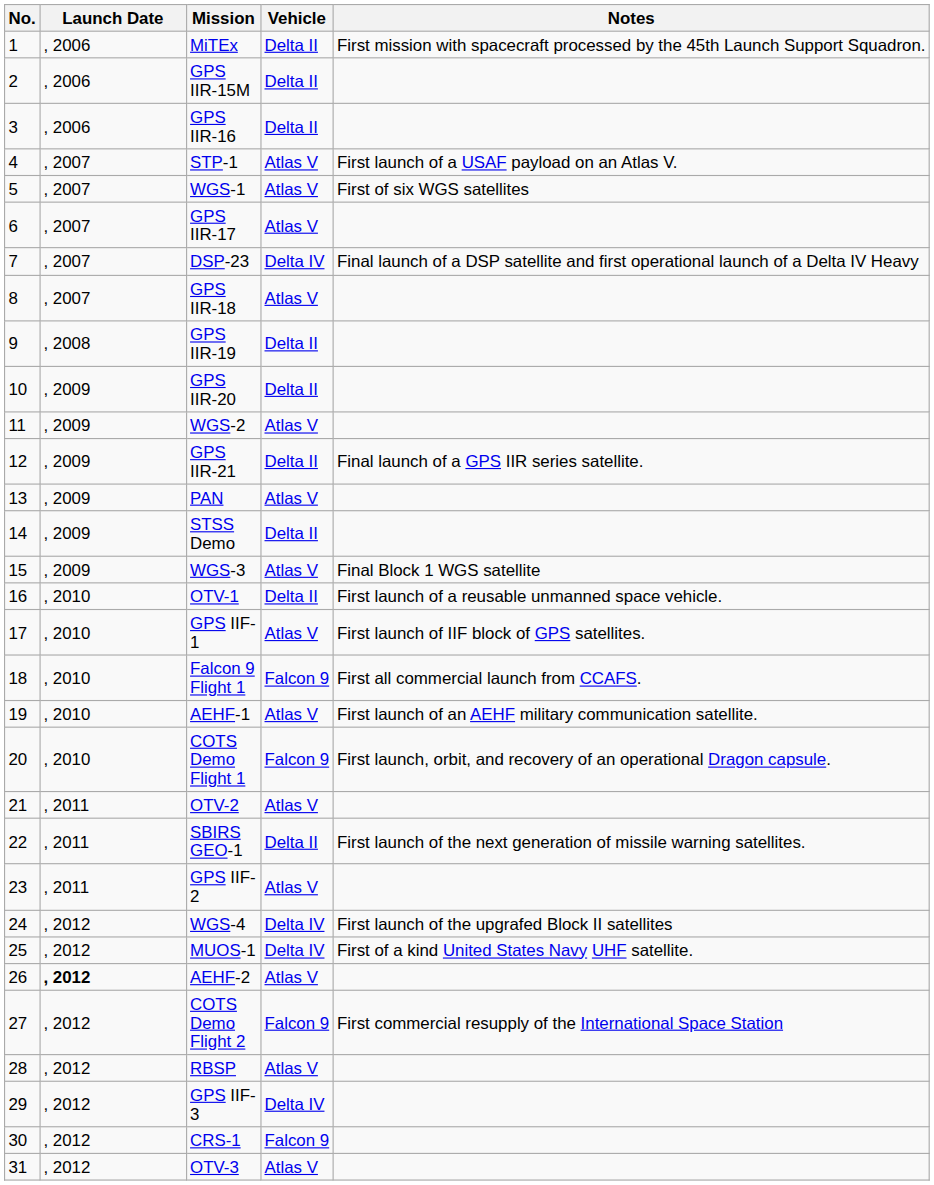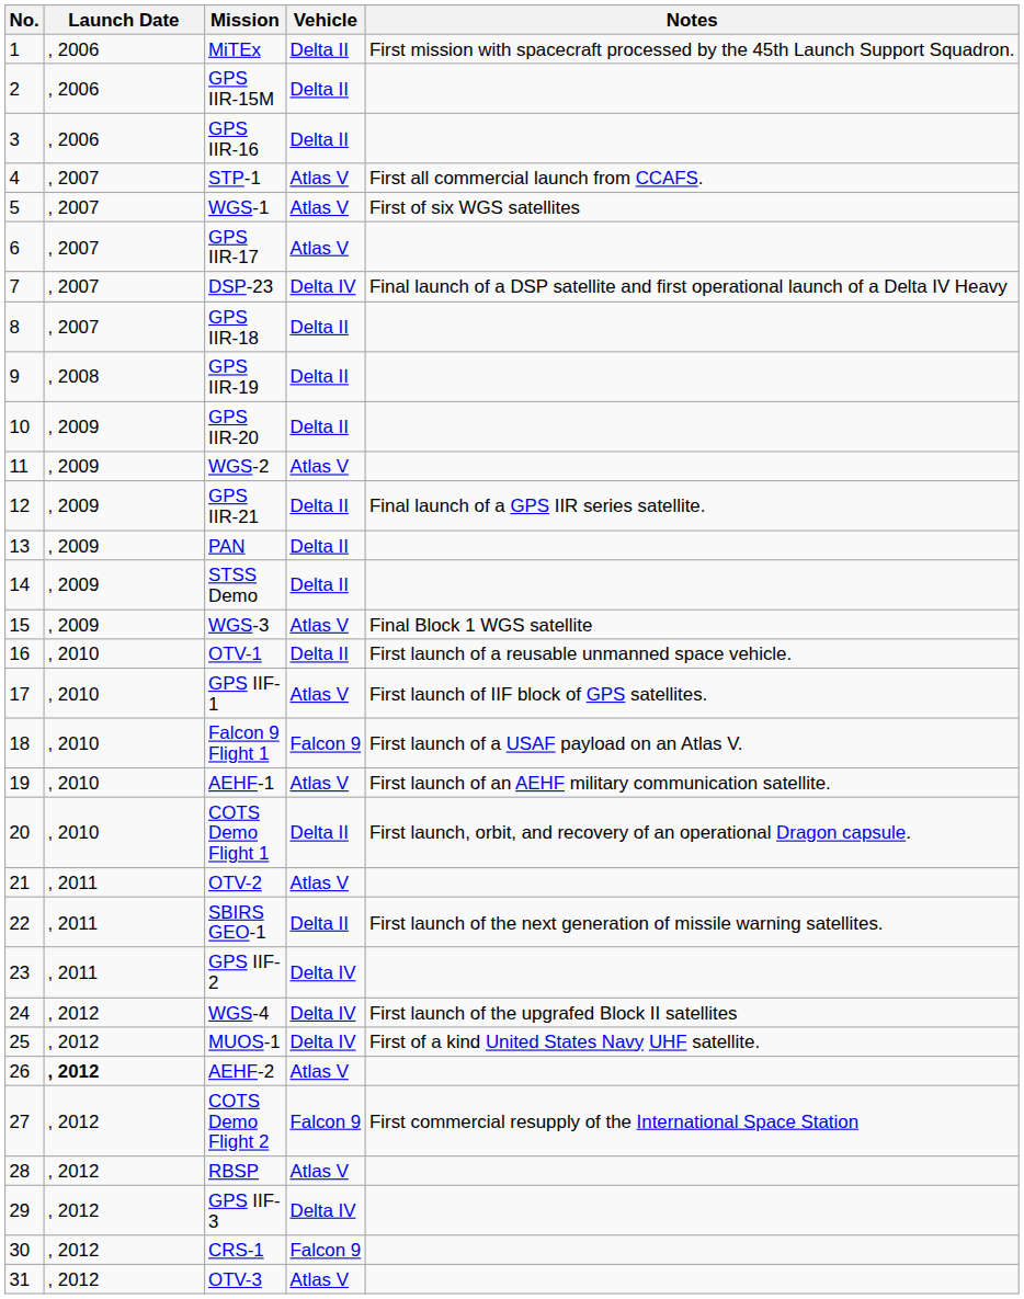STP-1 | Notes: First launch of a USAF payload on an Atlas V. -> First all commercial launch from CCAFS.
GPS IIR-18 | Vehicle: Atlas V -> Delta II
PAN | Vehicle: Atlas V -> Delta II
Falcon 9 Flight 1 | Notes: First all commercial launch from CCAFS. -> First launch of a USAF payload on an Atlas V.
COTS Demo Flight 1 | Vehicle: Falcon 9 -> Delta II
GPS IIF-2 | Vehicle: Atlas V -> Delta IV
